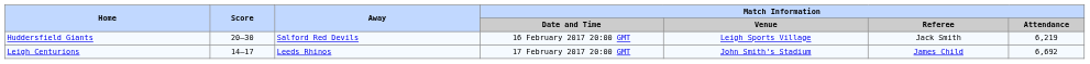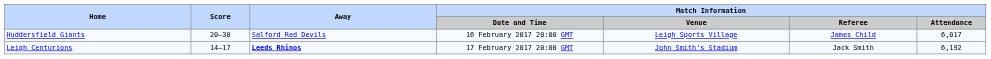Huddersfield Giants | Match Information / Referee: Jack Smith -> James Child
Huddersfield Giants | Match Information / Attendance: 6,219 -> 6,017
Leigh Centurions | Away: normal -> bold
Leigh Centurions | Match Information / Referee: James Child -> Jack Smith
Leigh Centurions | Match Information / Attendance: 6,692 -> 6,192
